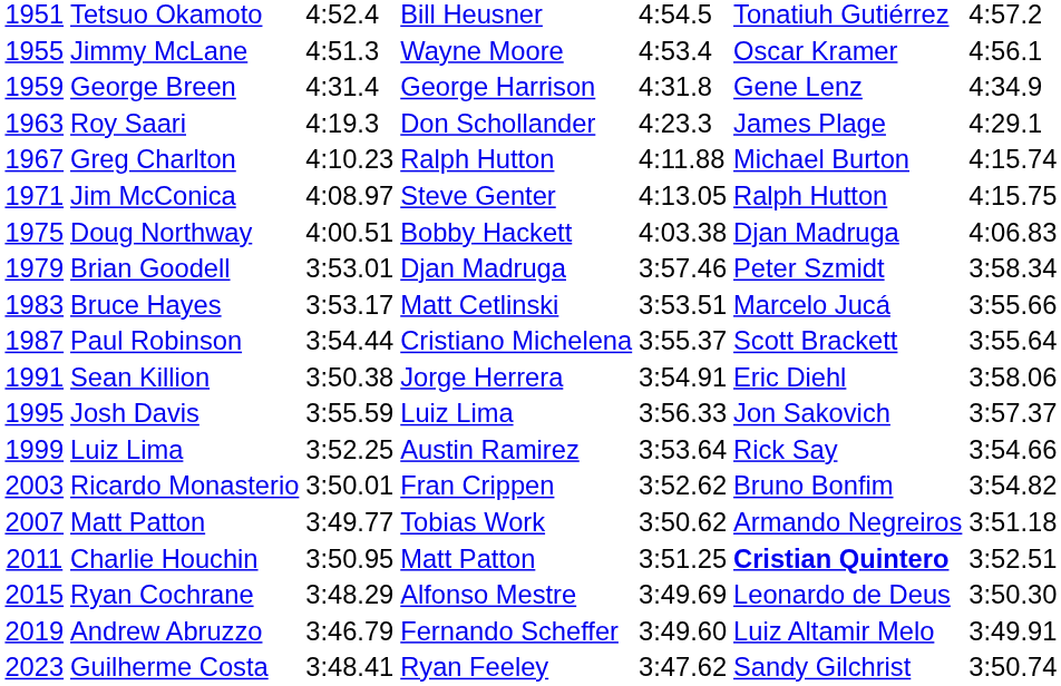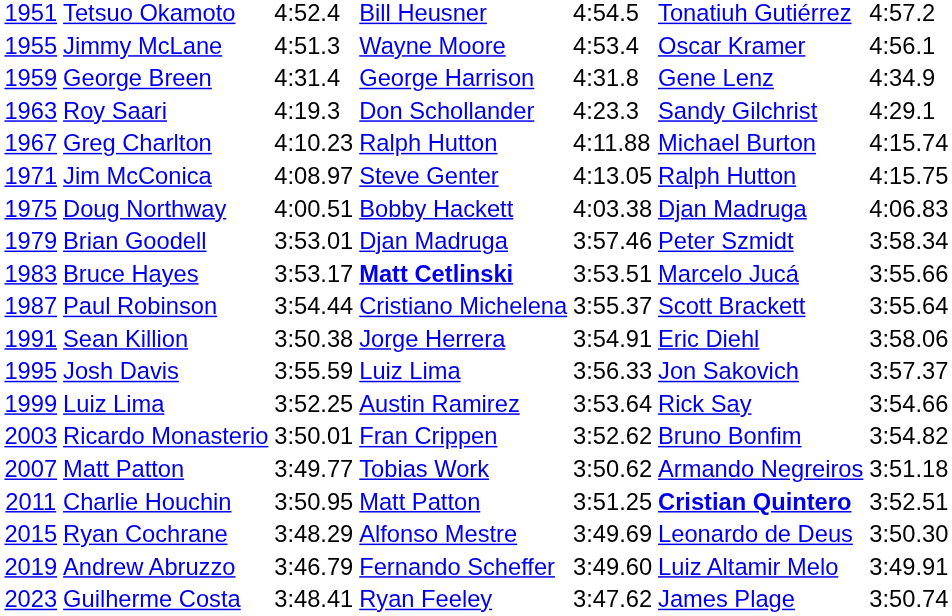Roy Saari | column 6: James Plage -> Sandy Gilchrist
Bruce Hayes | column 4: normal -> bold
Guilherme Costa | column 6: Sandy Gilchrist -> James Plage
